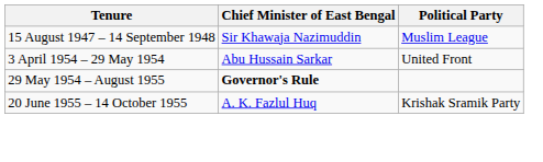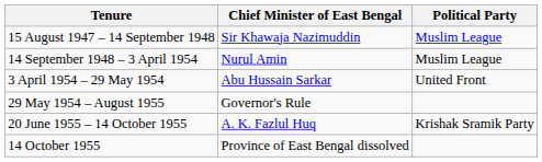+ row: 14 September 1948 – 3 April 1954 | Nurul Amin | Muslim League
29 May 1954 – August 1955 | Chief Minister of East Bengal: bold -> normal
+ row: 14 October 1955 | Province of East Bengal dissolved
